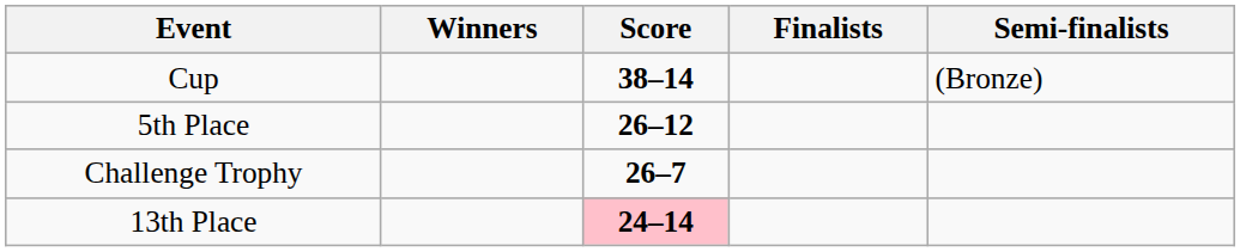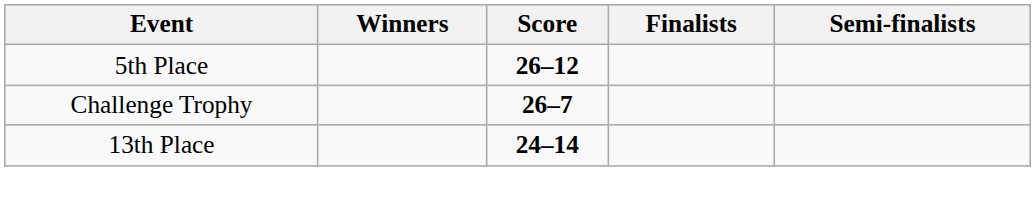- row: Cup | 38–14 | (Bronze)
13th Place | Score: pink background -> no background
